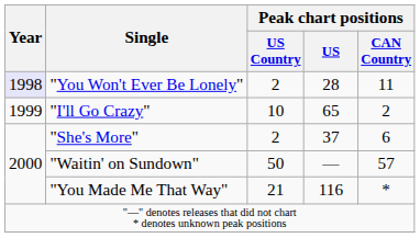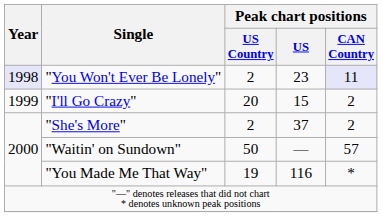"You Won't Ever Be Lonely" | Peak chart positions / US: 28 -> 23
"You Won't Ever Be Lonely" | Peak chart positions / CAN Country: no background -> lavender background
"I'll Go Crazy" | Peak chart positions / US Country: 10 -> 20
"I'll Go Crazy" | Peak chart positions / US: 65 -> 15
"She's More" | Peak chart positions / CAN Country: 6 -> 2
"You Made Me That Way" | Peak chart positions / US Country: 21 -> 19
